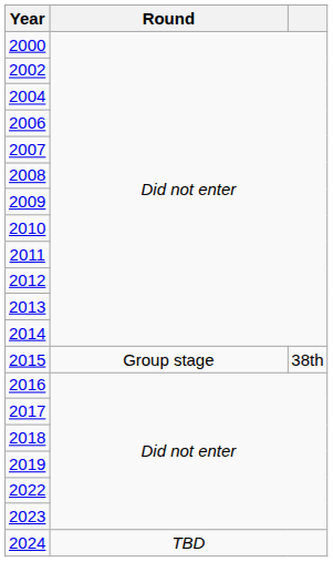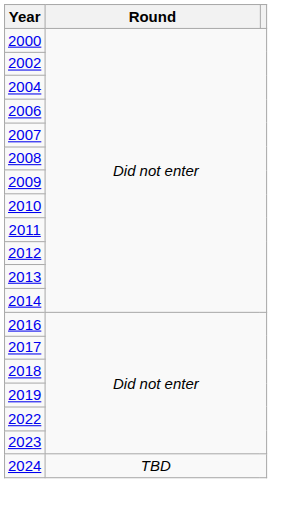- row: 2015 | Group stage | 38th
